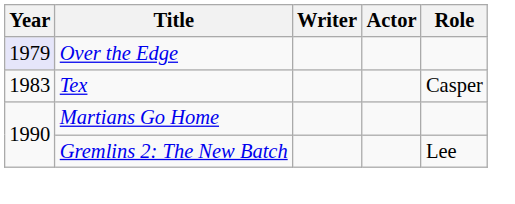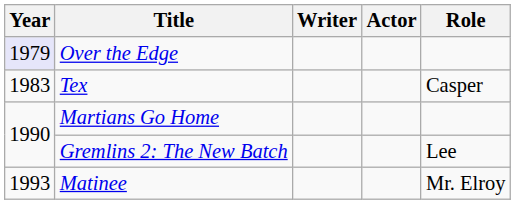+ row: 1993 | Matinee | Mr. Elroy
